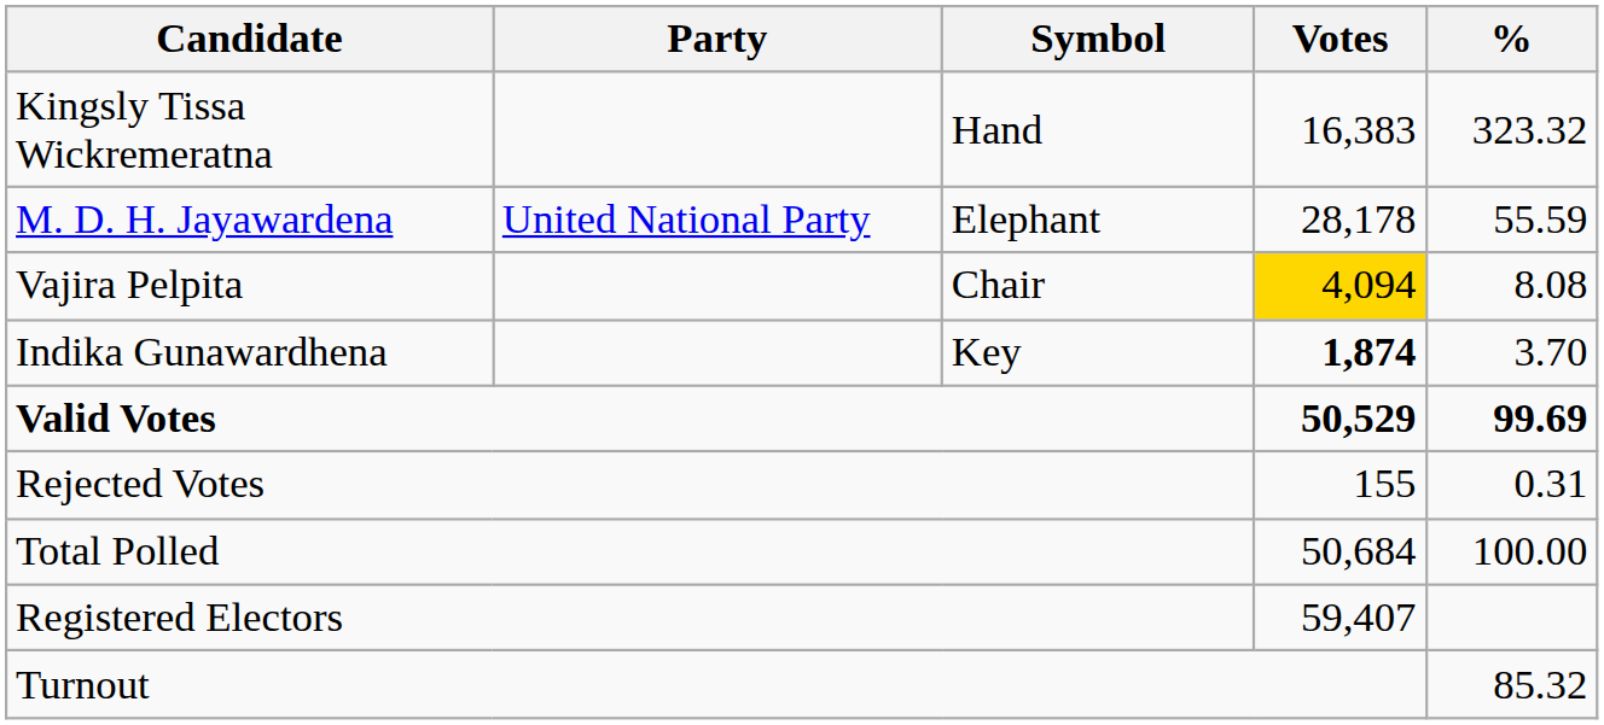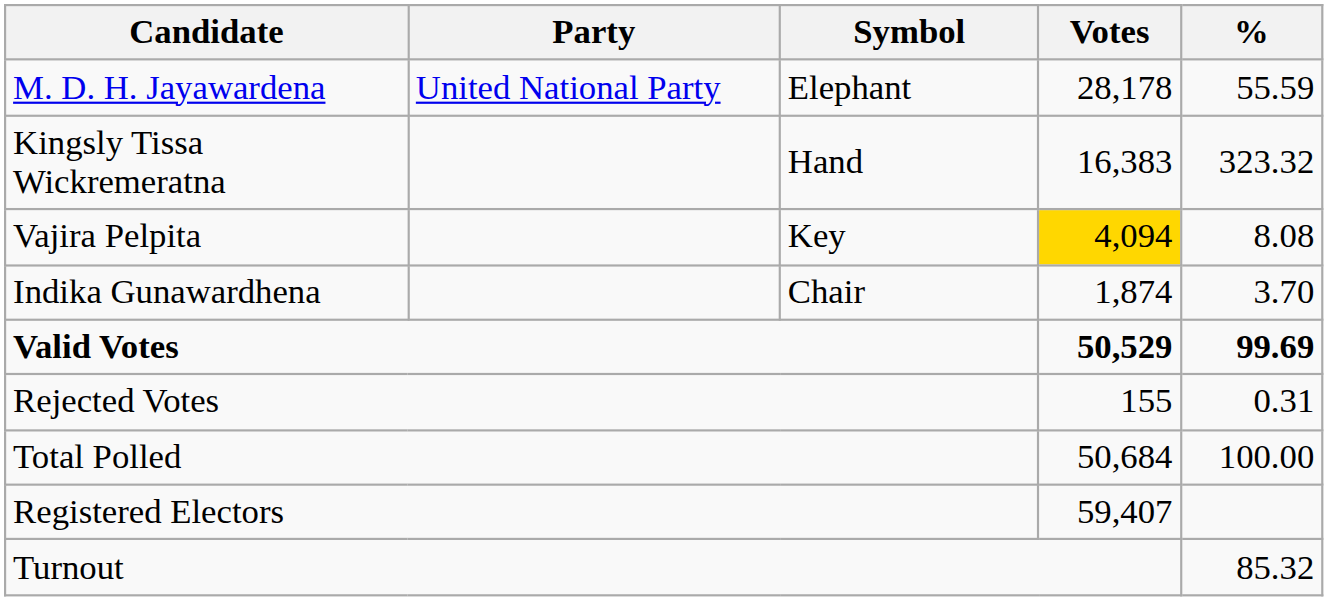rows swapped: M. D. H. Jayawardena <-> Kingsly Tissa Wickremeratna
Vajira Pelpita | Symbol: Chair -> Key
Indika Gunawardhena | Symbol: Key -> Chair
Indika Gunawardhena | Votes: bold -> normal
